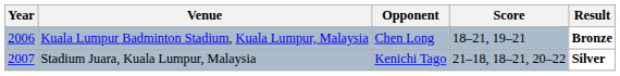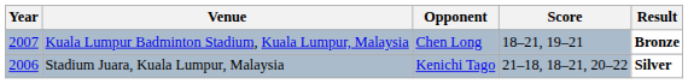Kuala Lumpur Badminton Stadium, Kuala Lumpur, Malaysia | Year: 2006 -> 2007
Stadium Juara, Kuala Lumpur, Malaysia | Year: 2007 -> 2006
